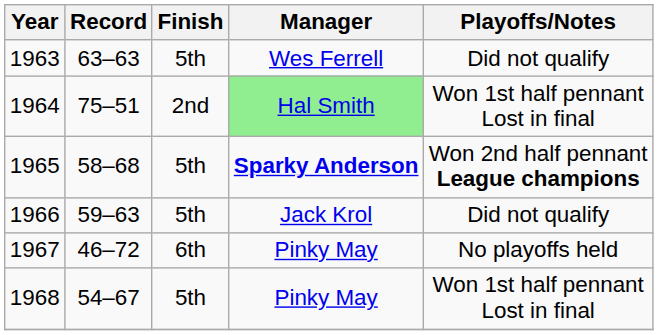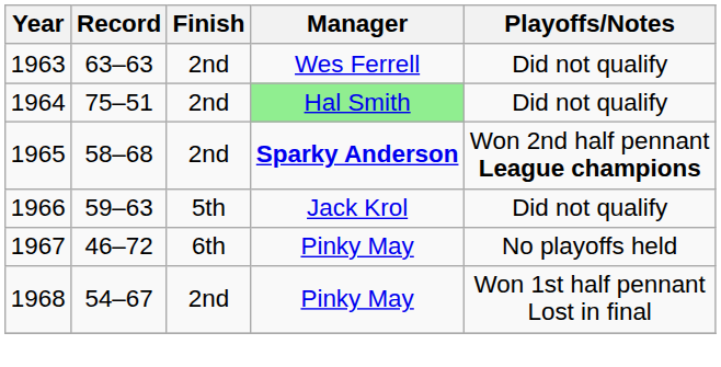1963 | Finish: 5th -> 2nd
1964 | Playoffs/Notes: Won 1st half pennant Lost in final -> Did not qualify
1965 | Finish: 5th -> 2nd
1968 | Finish: 5th -> 2nd
